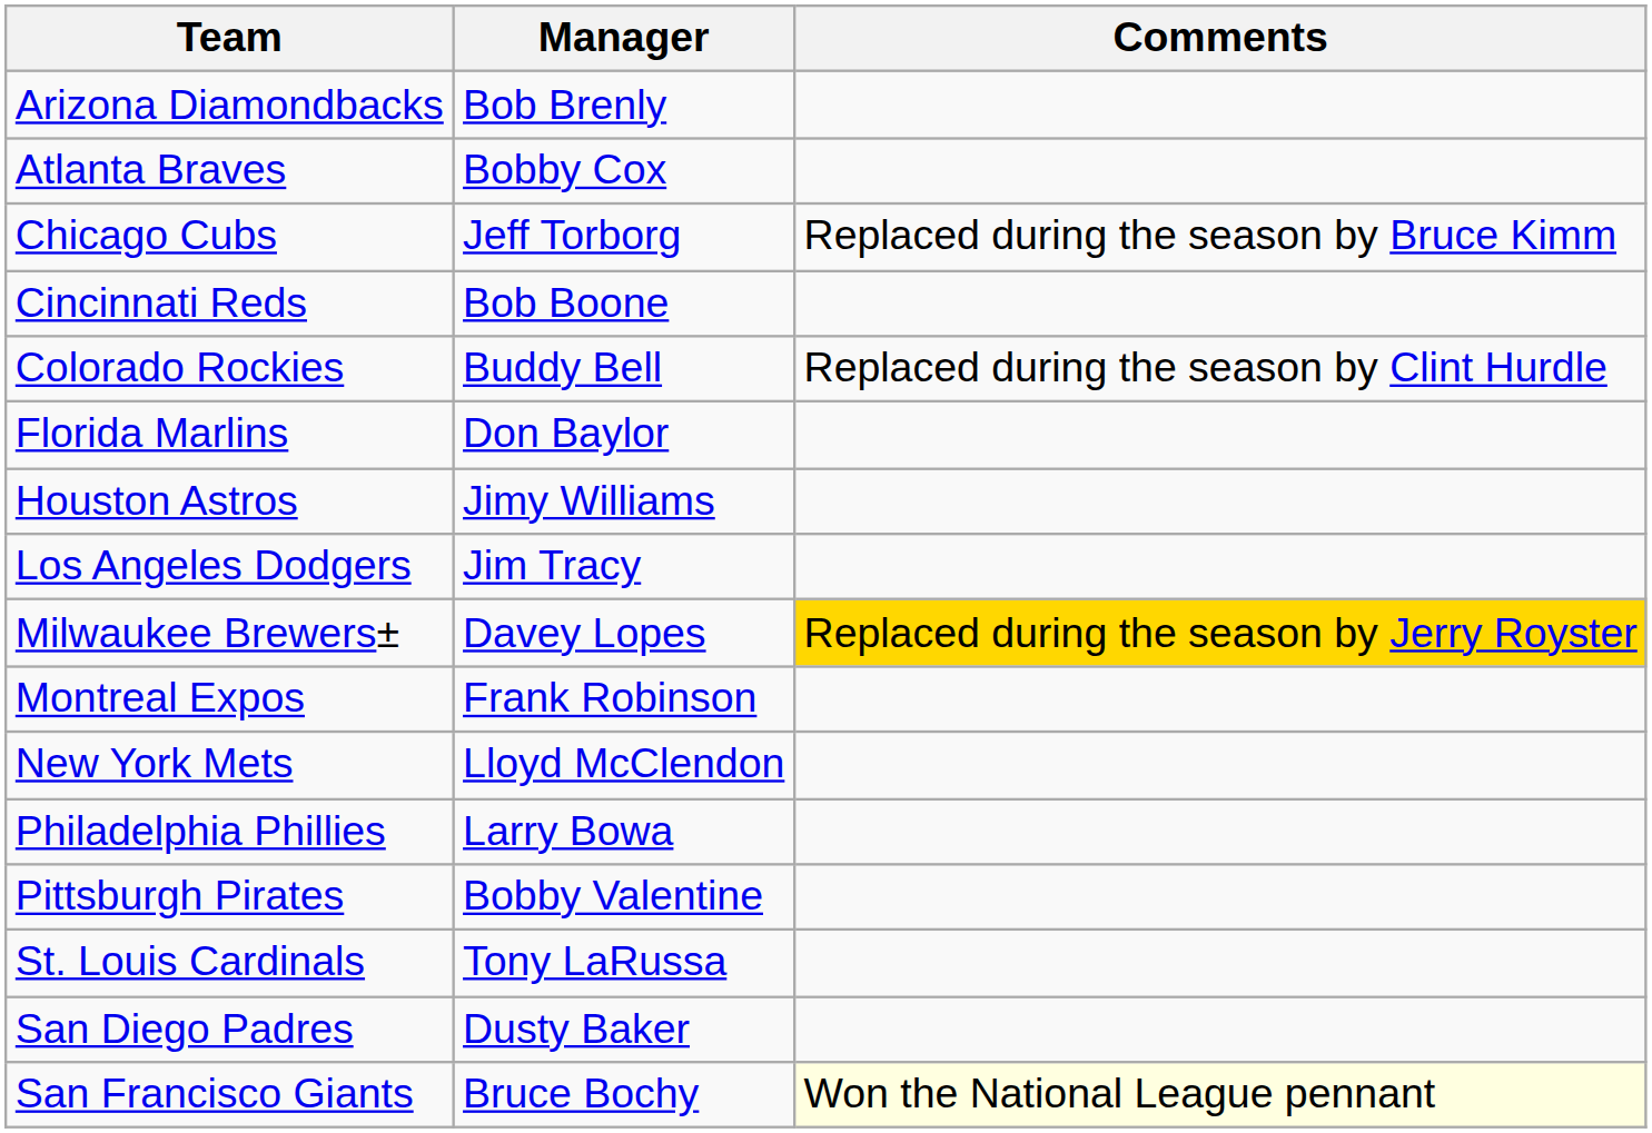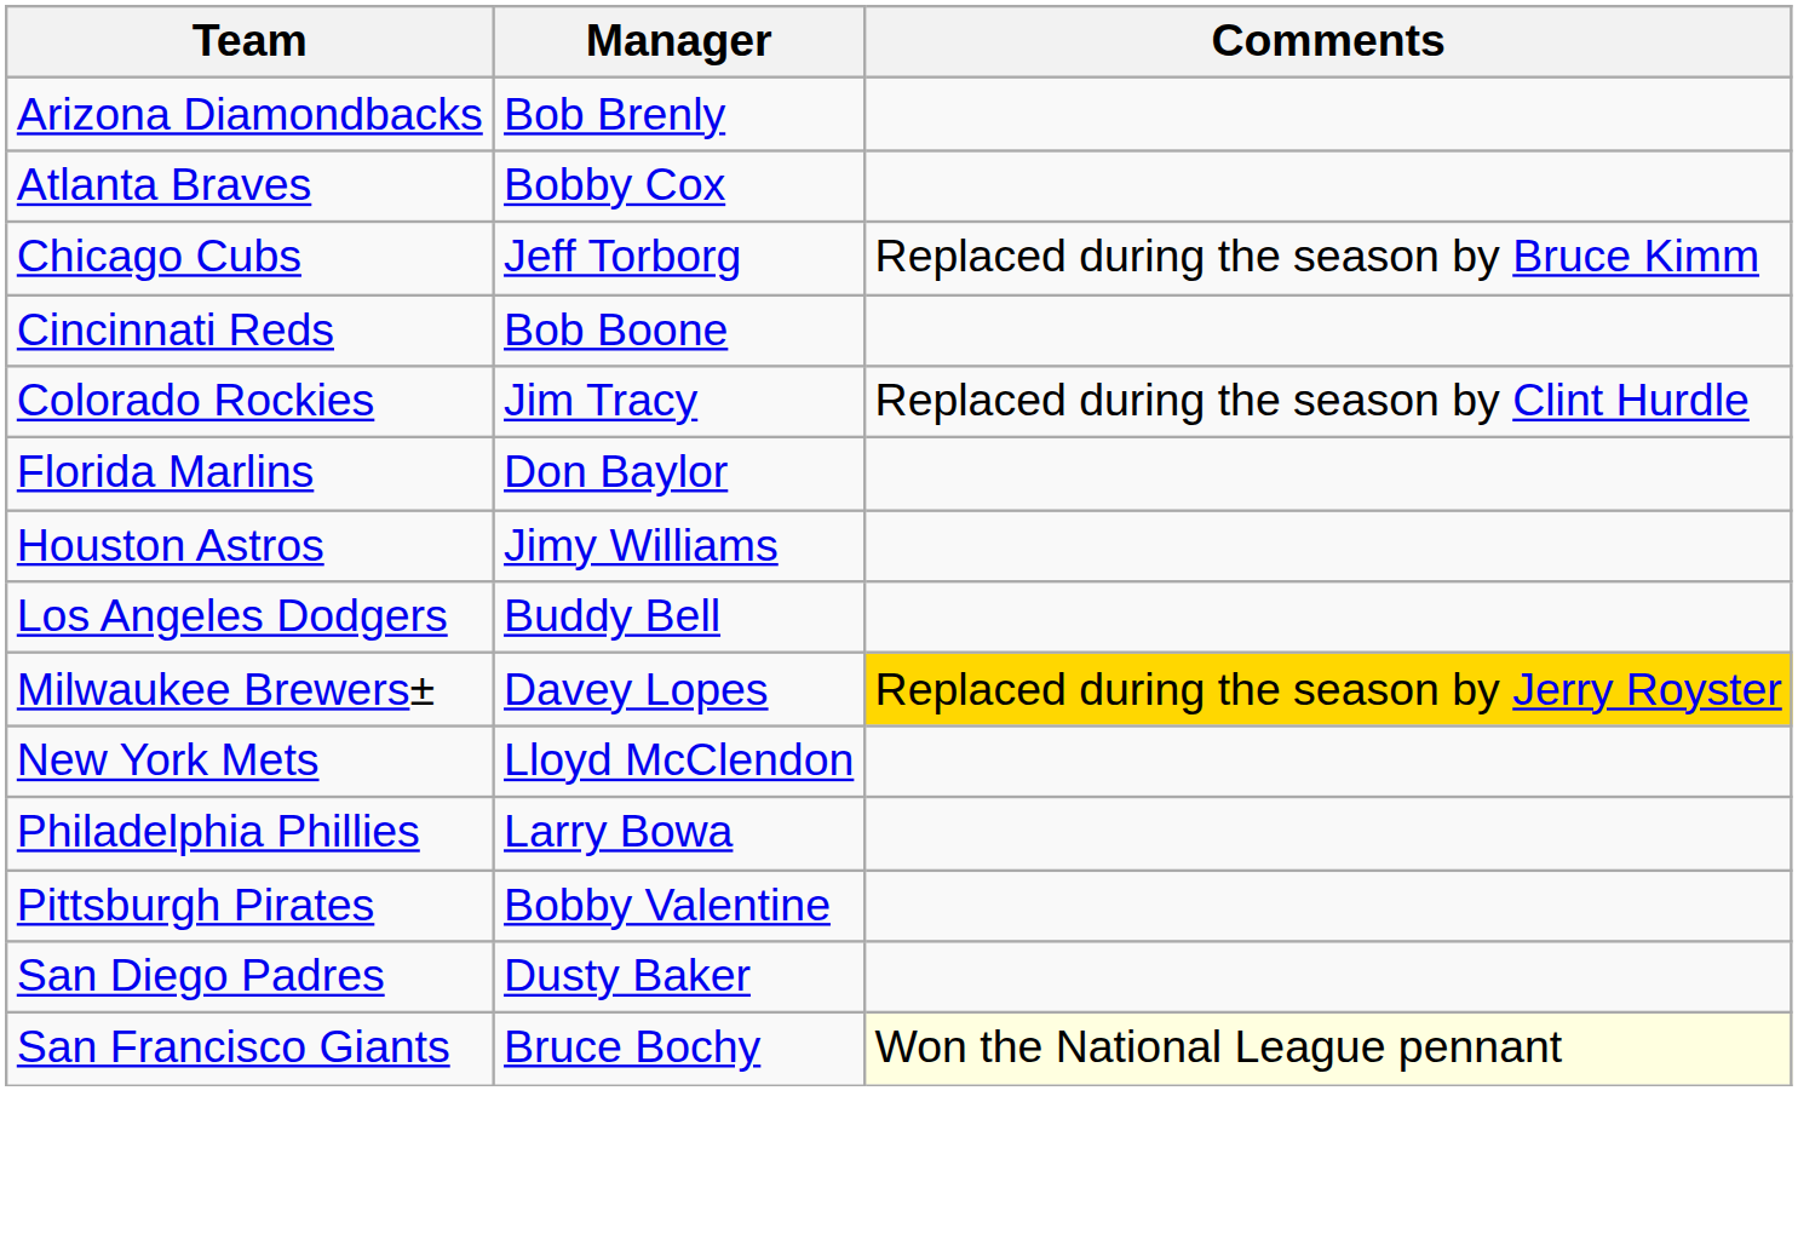Colorado Rockies | Manager: Buddy Bell -> Jim Tracy
Los Angeles Dodgers | Manager: Jim Tracy -> Buddy Bell
- row: Montreal Expos | Frank Robinson
- row: St. Louis Cardinals | Tony LaRussa
